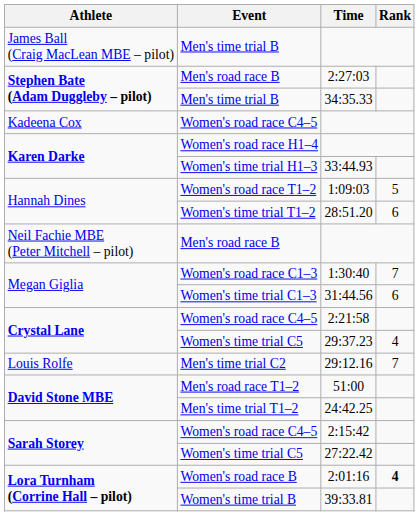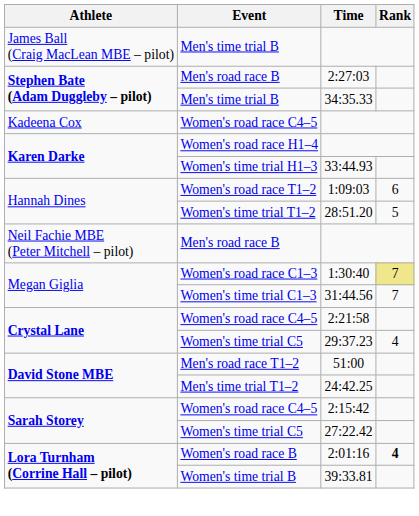1:09:03 | Rank: 5 -> 6
28:51.20 | Rank: 6 -> 5
1:30:40 | Rank: no background -> khaki background
31:44.56 | Rank: 6 -> 7
- row: Louis Rolfe | Men's time trial C2 | 29:12.16 | 7
